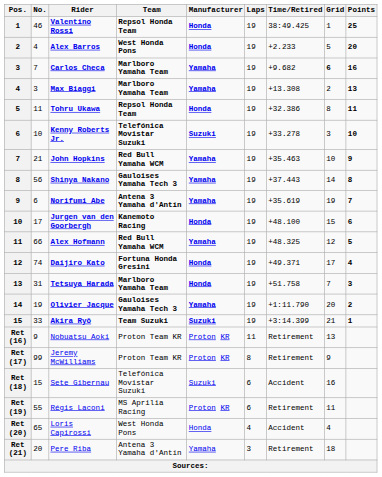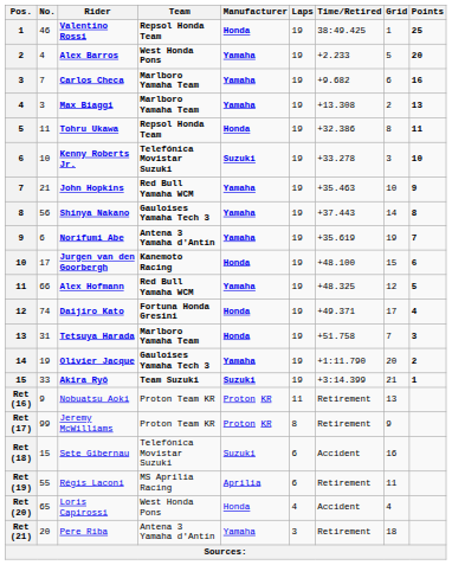Alex Barros | Manufacturer: Honda -> Yamaha
Carlos Checa | Grid: bold -> normal
Régis Laconi | Manufacturer: Proton KR -> Aprilia
